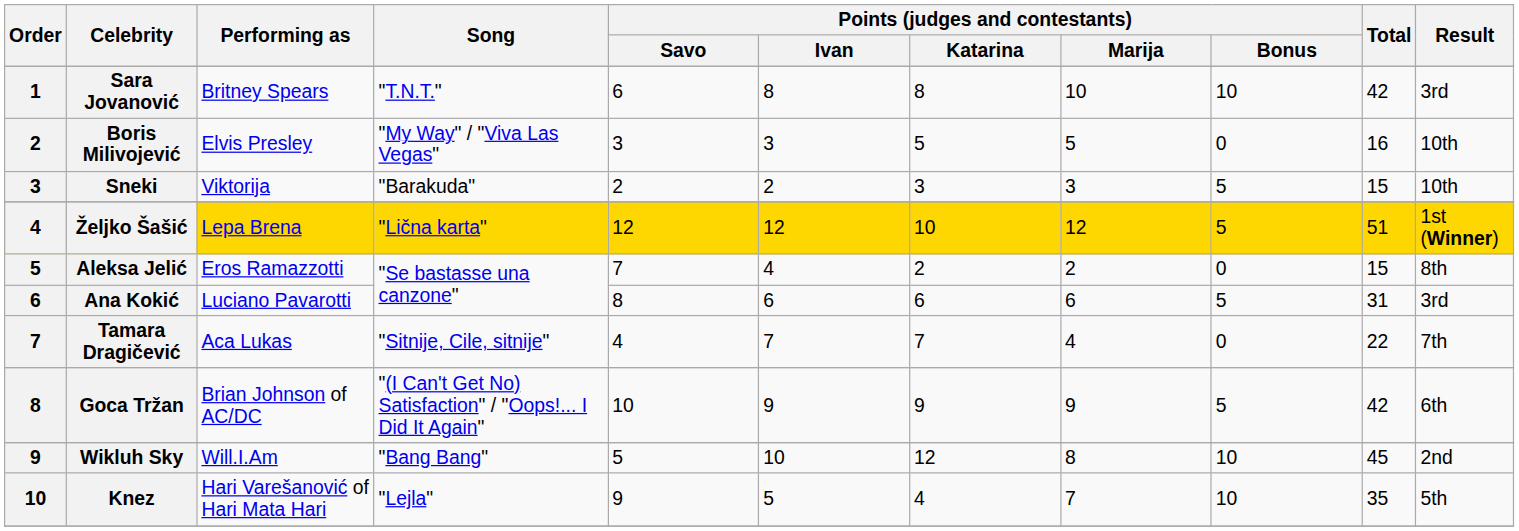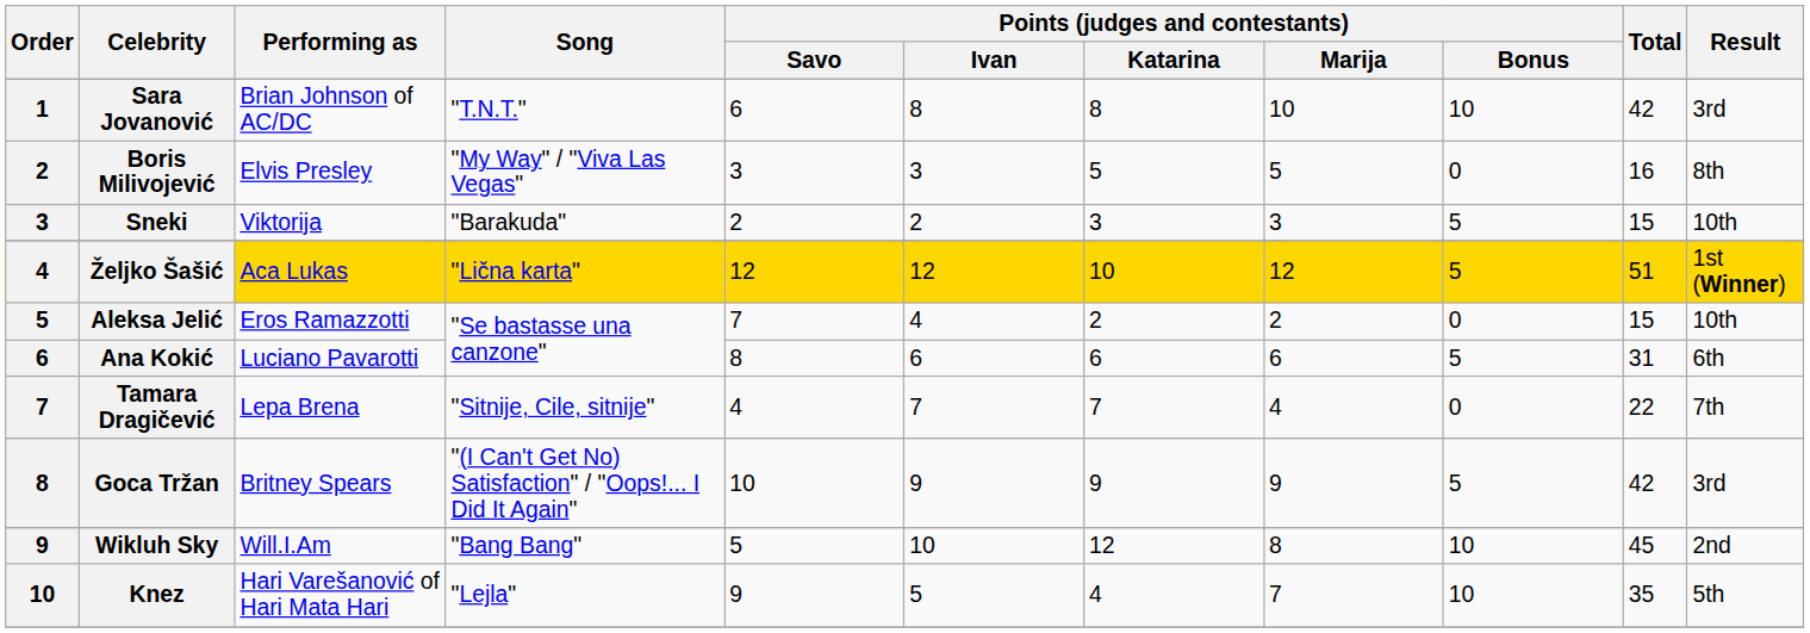Sara Jovanović | Performing as: Britney Spears -> Brian Johnson of AC/DC
Boris Milivojević | Result: 10th -> 8th
Željko Šašić | Performing as: Lepa Brena -> Aca Lukas
Aleksa Jelić | Result: 8th -> 10th
Ana Kokić | Result: 3rd -> 6th
Tamara Dragičević | Performing as: Aca Lukas -> Lepa Brena
Goca Tržan | Performing as: Brian Johnson of AC/DC -> Britney Spears
Goca Tržan | Result: 6th -> 3rd
